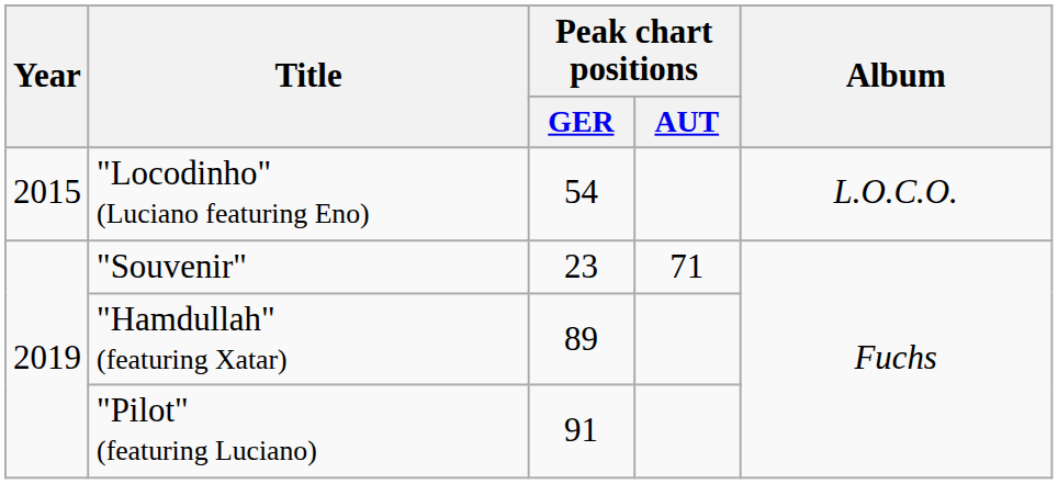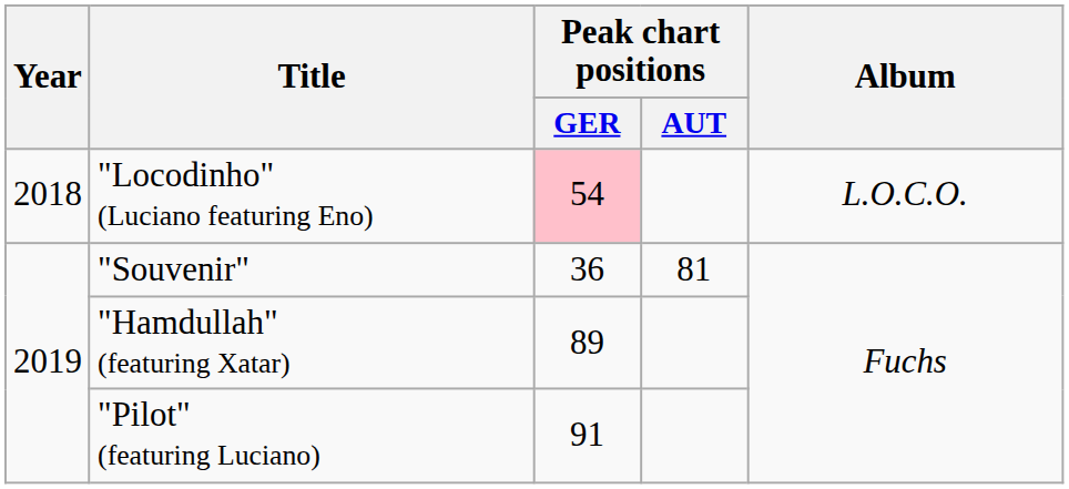"Locodinho" (Luciano featuring Eno) | Year: 2015 -> 2018
"Locodinho" (Luciano featuring Eno) | Peak chart positions / GER: no background -> pink background
"Souvenir" | Peak chart positions / GER: 23 -> 36
"Souvenir" | Peak chart positions / AUT: 71 -> 81
